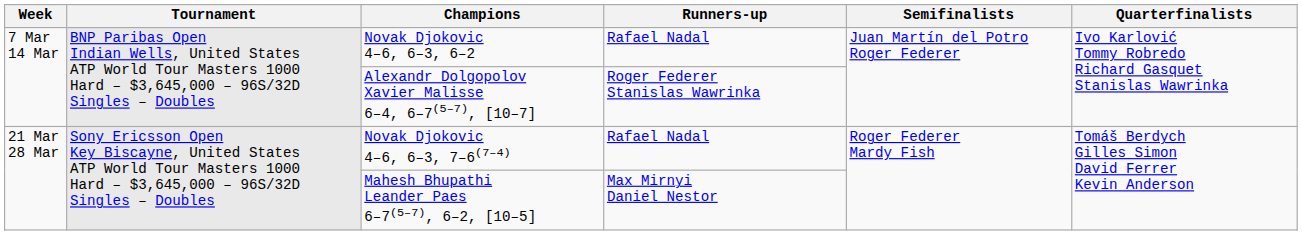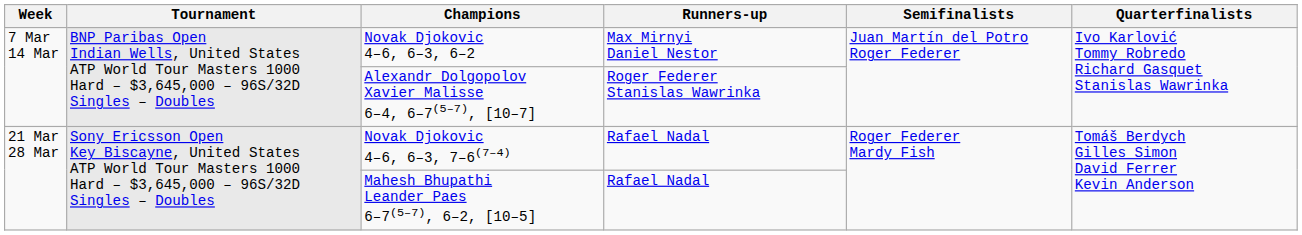Novak Djokovic 4–6, 6–3, 6–2 | Runners-up: Rafael Nadal -> Max Mirnyi Daniel Nestor
Mahesh Bhupathi Leander Paes 6–7(5–7), 6–2, [10–5] | Runners-up: Max Mirnyi Daniel Nestor -> Rafael Nadal
